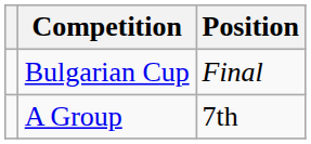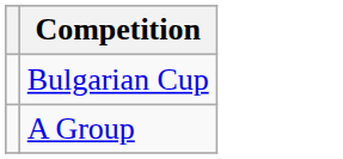- column: Position | Final | 7th
